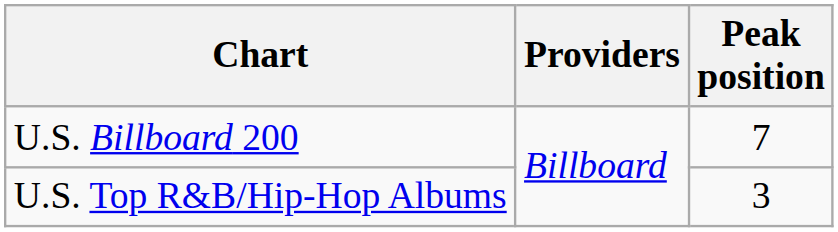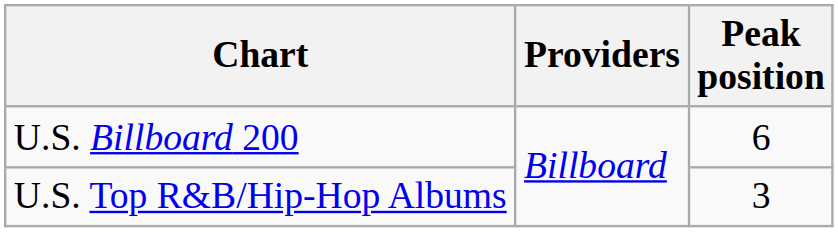U.S. Billboard 200 | Peak position: 7 -> 6
